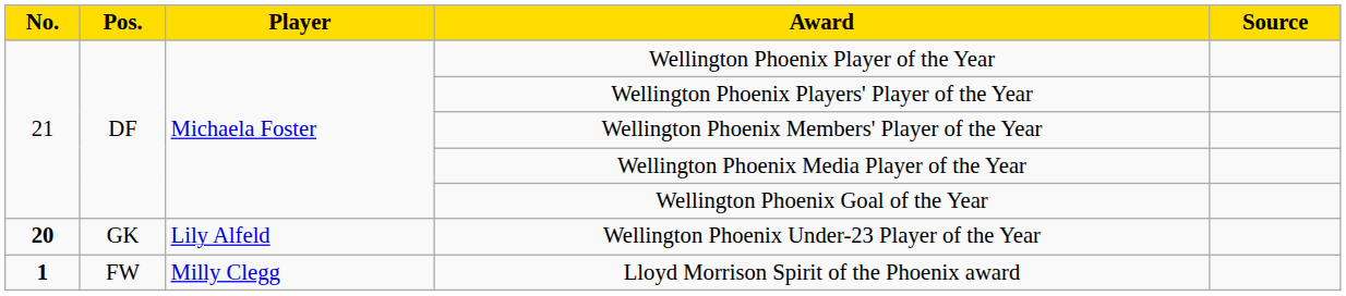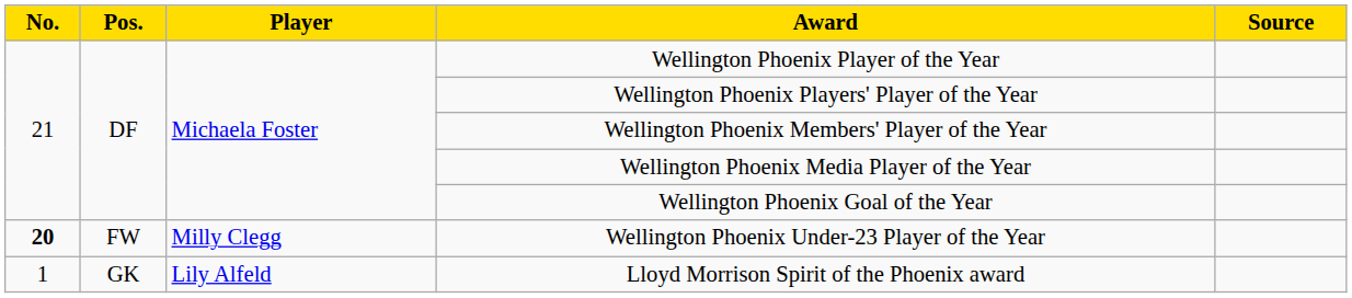Wellington Phoenix Under-23 Player of the Year | Pos.: GK -> FW
Wellington Phoenix Under-23 Player of the Year | Player: Lily Alfeld -> Milly Clegg
Lloyd Morrison Spirit of the Phoenix award | No.: bold -> normal
Lloyd Morrison Spirit of the Phoenix award | Pos.: FW -> GK
Lloyd Morrison Spirit of the Phoenix award | Player: Milly Clegg -> Lily Alfeld
